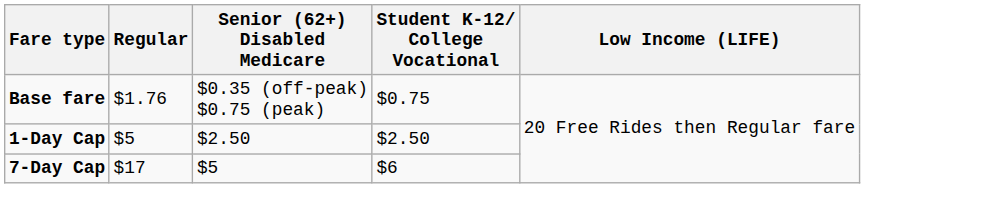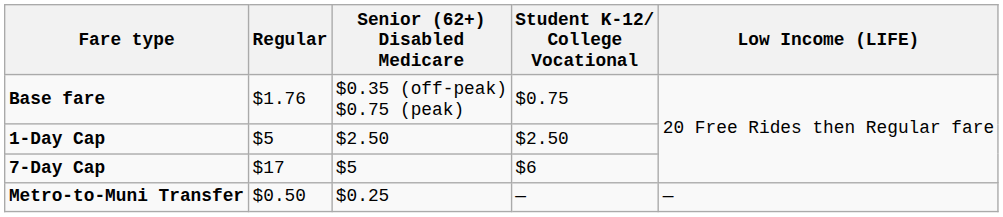+ row: Metro-to-Muni Transfer | $0.50 | $0.25 | — | —
